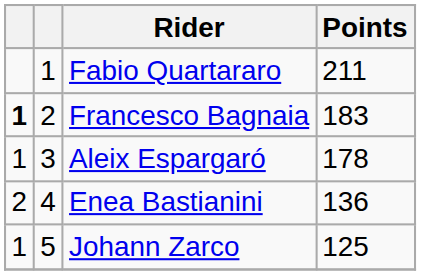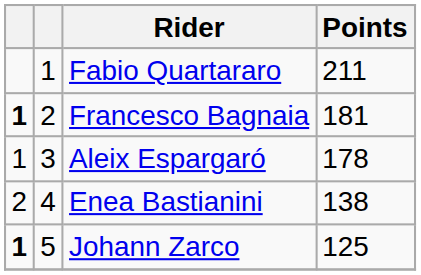Francesco Bagnaia | Points: 183 -> 181
Enea Bastianini | Points: 136 -> 138
Johann Zarco | column 1: normal -> bold
